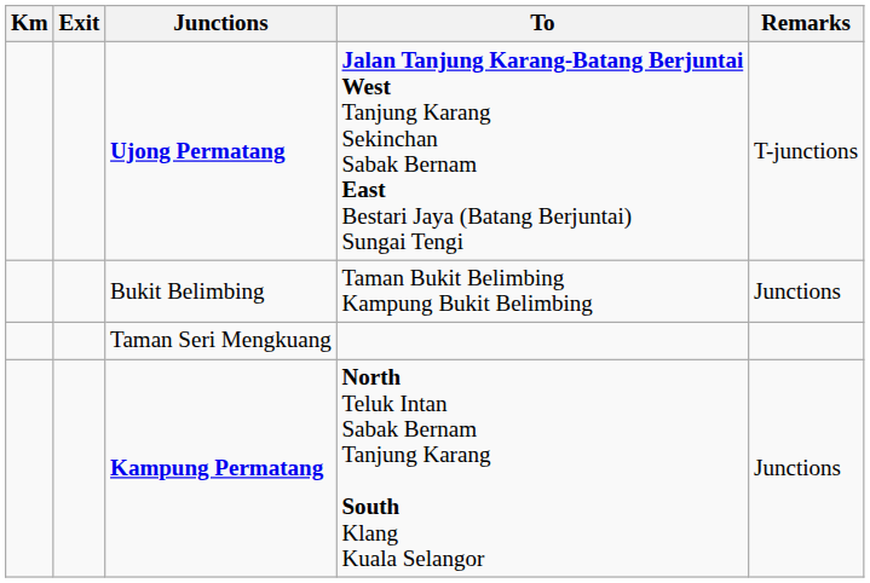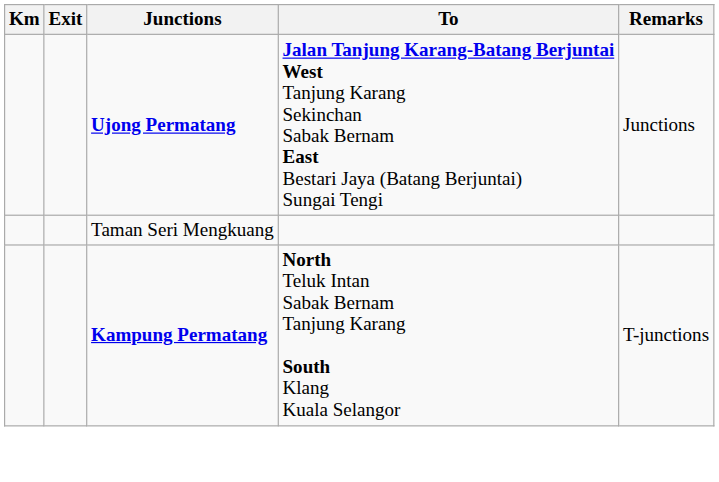Ujong Permatang | Remarks: T-junctions -> Junctions
- row: Bukit Belimbing | Taman Bukit Belimbing Kampung Bukit Belimbing | Junctions
Kampung Permatang | Remarks: Junctions -> T-junctions
